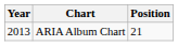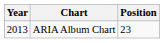ARIA Album Chart | Position: 21 -> 23
